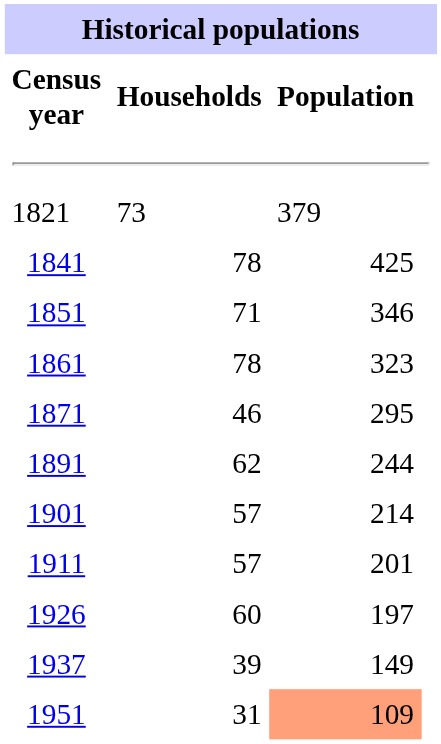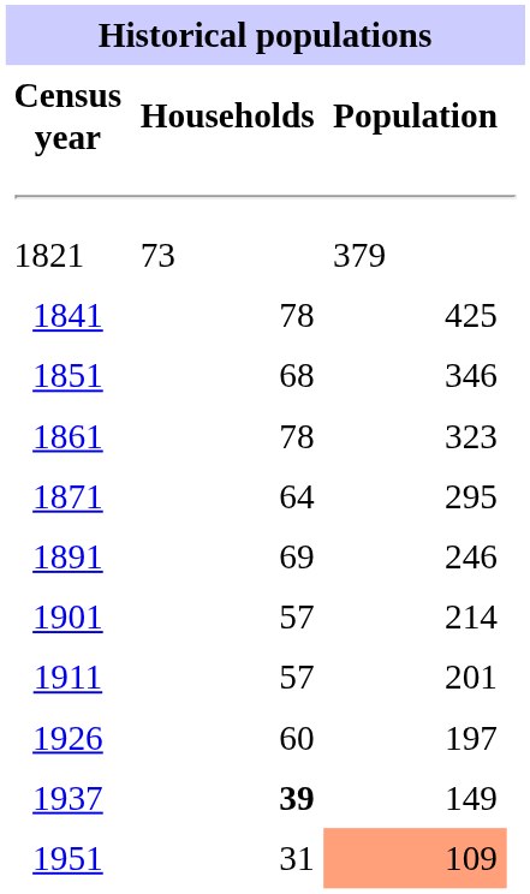1851 | Households: 71 -> 68
1871 | Households: 46 -> 64
1891 | Households: 62 -> 69
1891 | Population: 244 -> 246
1937 | Households: normal -> bold
